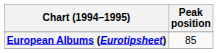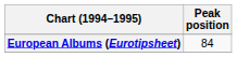European Albums (Eurotipsheet) | Peak position: 85 -> 84
